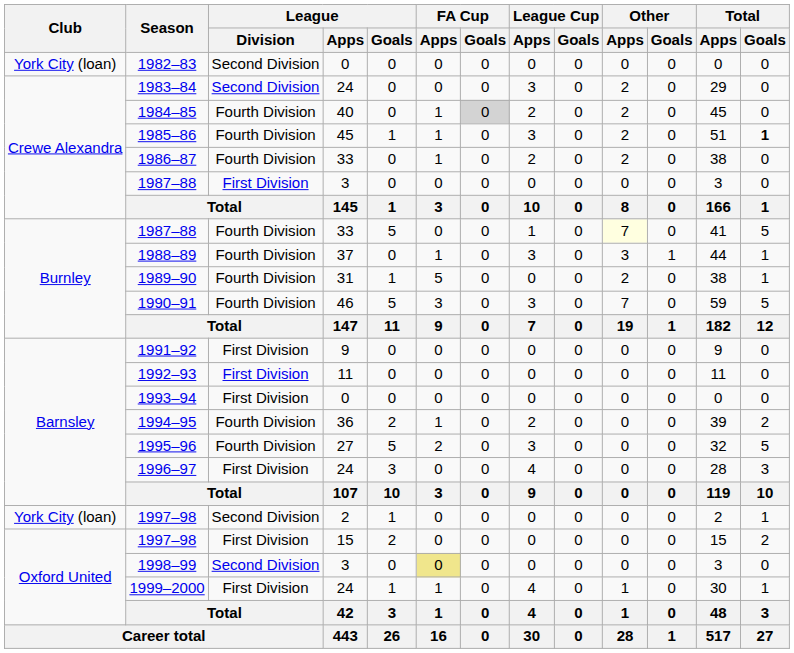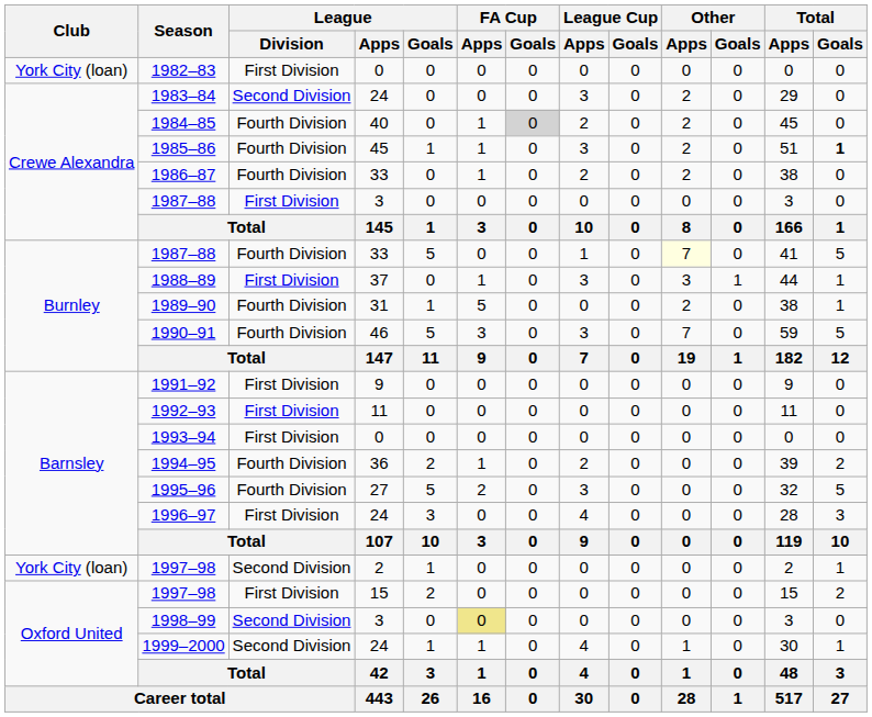1982–83 | League / Division: Second Division -> First Division
1988–89 | League / Division: Fourth Division -> First Division
1999–2000 | League / Division: First Division -> Second Division
